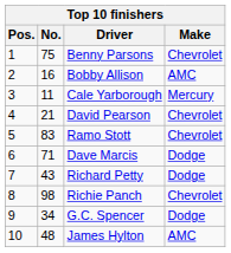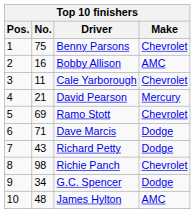Cale Yarborough | Make: Mercury -> Chevrolet
David Pearson | Make: Chevrolet -> Mercury
Ramo Stott | No.: 83 -> 69
